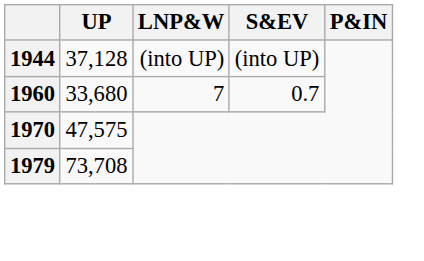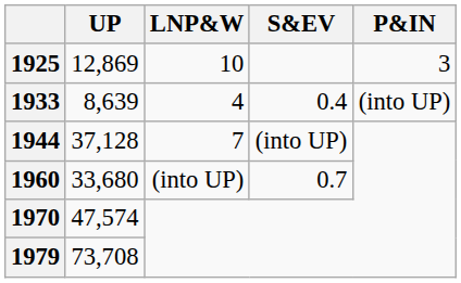+ row: 1925 | 12,869 | 10 | 3
+ row: 1933 | 8,639 | 4 | 0.4 | (into UP)
1944 | LNP&W: (into UP) -> 7
1960 | LNP&W: 7 -> (into UP)
1970 | UP: 47,575 -> 47,574
